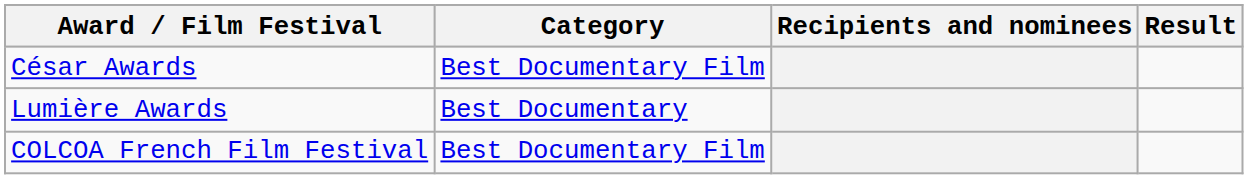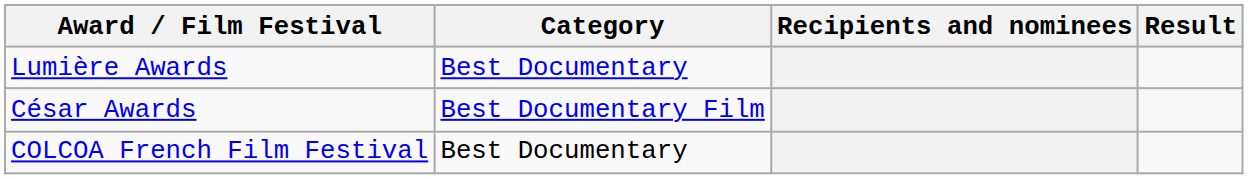rows swapped: César Awards <-> Lumière Awards
COLCOA French Film Festival | Category: Best Documentary Film -> Best Documentary
